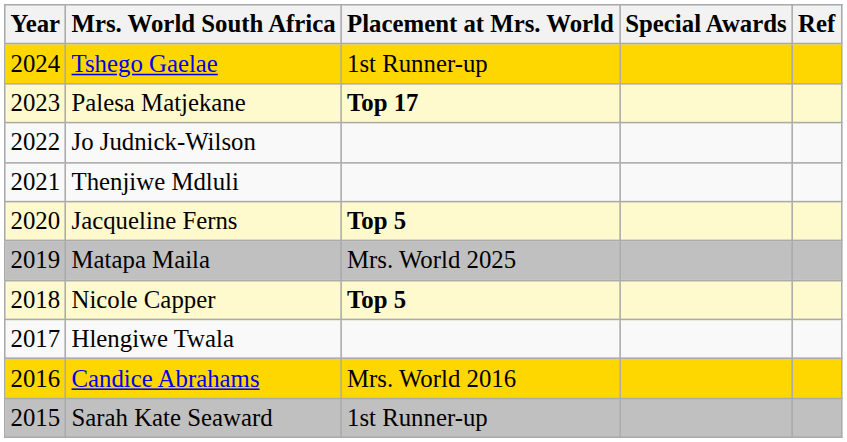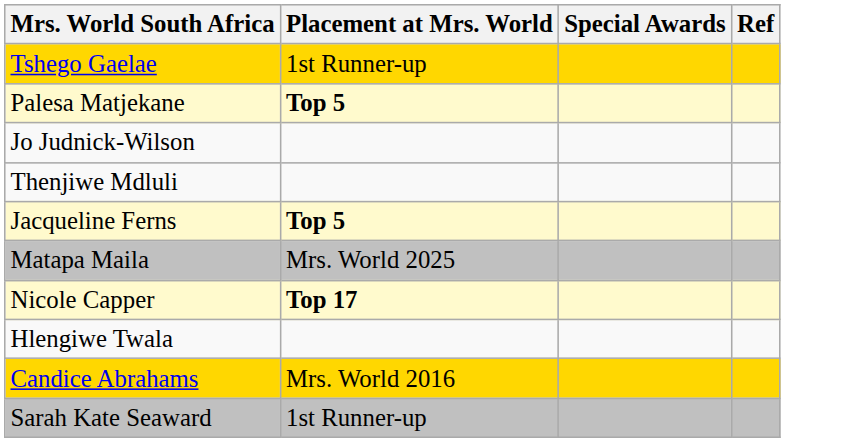- column: Year | 2024 | 2023 | 2022 | 2021 | 2020 | 2019 | 2018 | 2017 | 2016 | 2015
Palesa Matjekane | Placement at Mrs. World: Top 17 -> Top 5
Nicole Capper | Placement at Mrs. World: Top 5 -> Top 17
